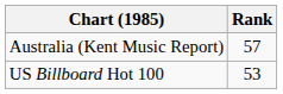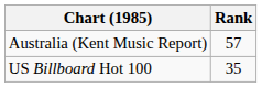US Billboard Hot 100 | Rank: 53 -> 35
